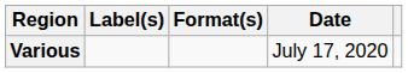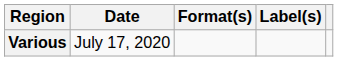columns swapped: Date <-> Label(s)
